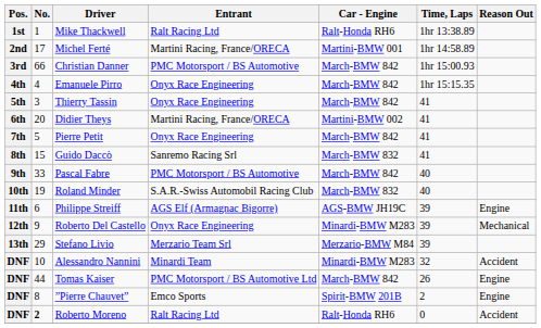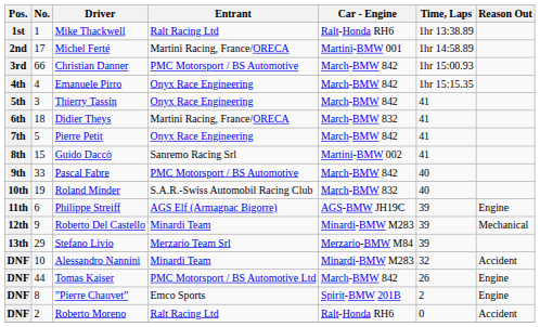Didier Theys | No.: 20 -> 18
Didier Theys | Car - Engine: Martini-BMW 002 -> March-BMW 832
Guido Daccò | Car - Engine: March-BMW 832 -> Martini-BMW 002
Roberto Del Castello | Entrant: Onyx Race Engineering -> Minardi Team
Roberto Moreno | No.: bold -> normal
